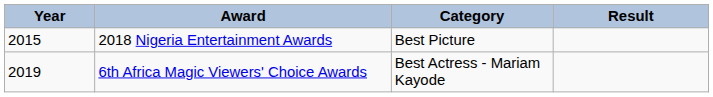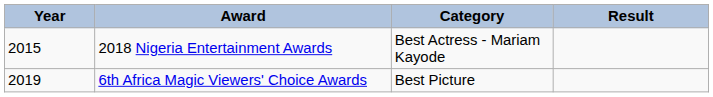2018 Nigeria Entertainment Awards | Category: Best Picture -> Best Actress - Mariam Kayode
6th Africa Magic Viewers' Choice Awards | Category: Best Actress - Mariam Kayode -> Best Picture
